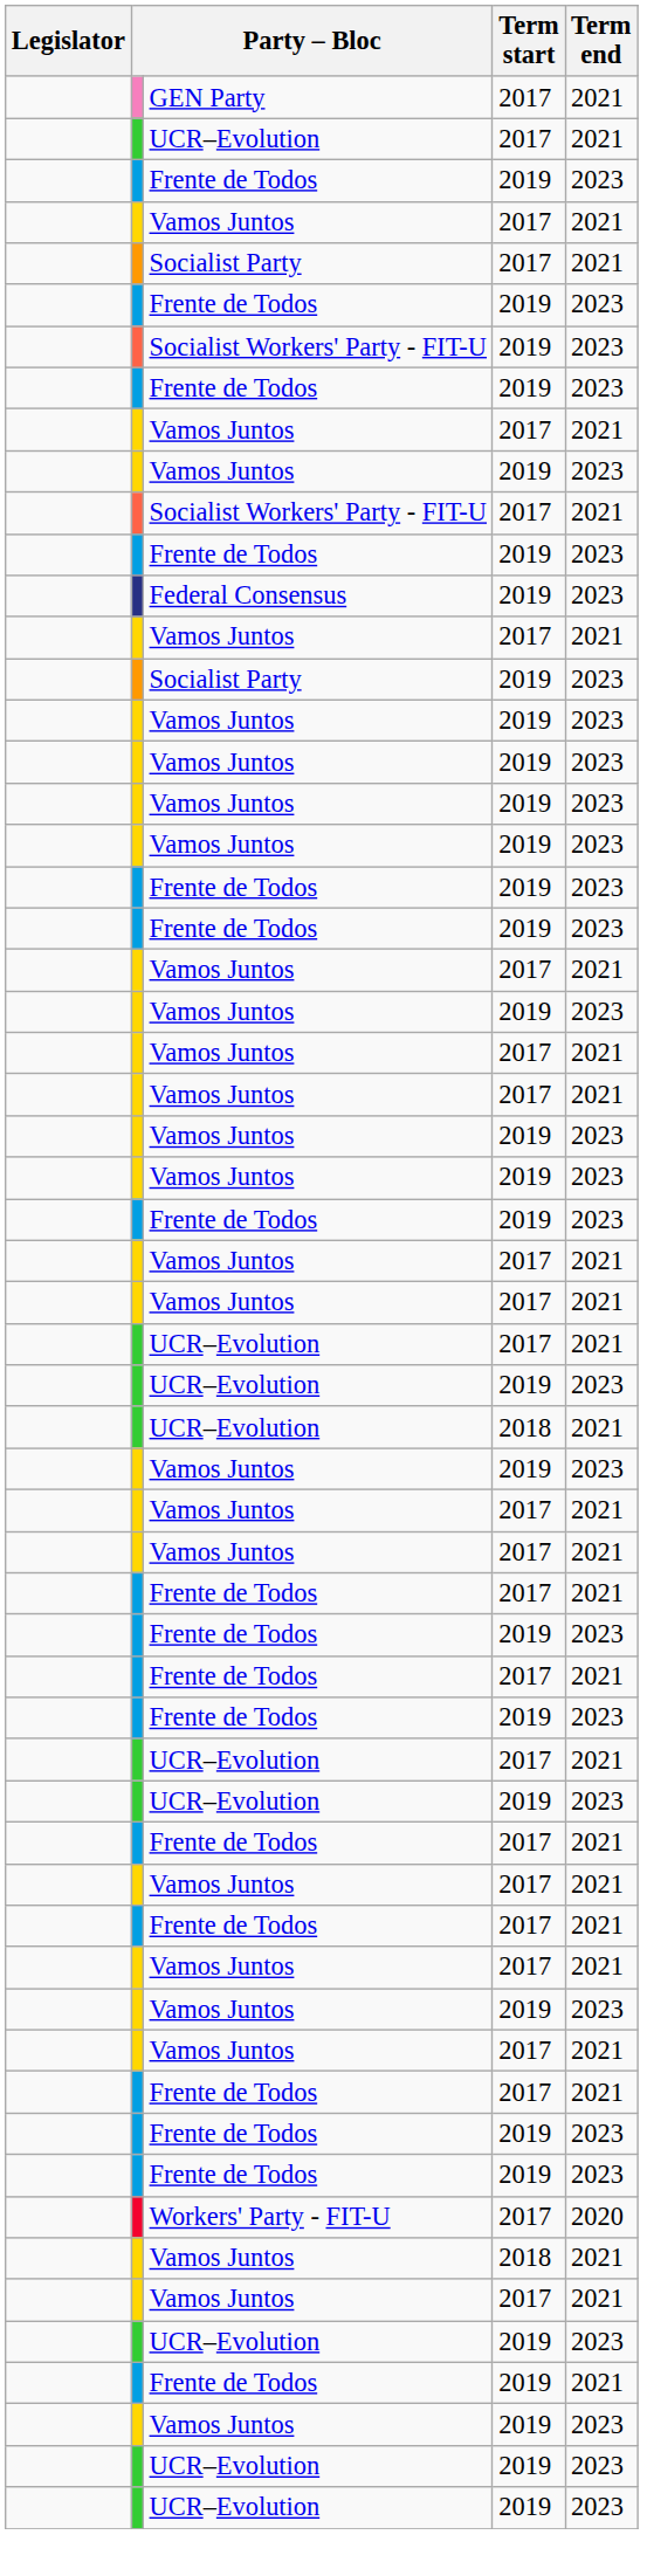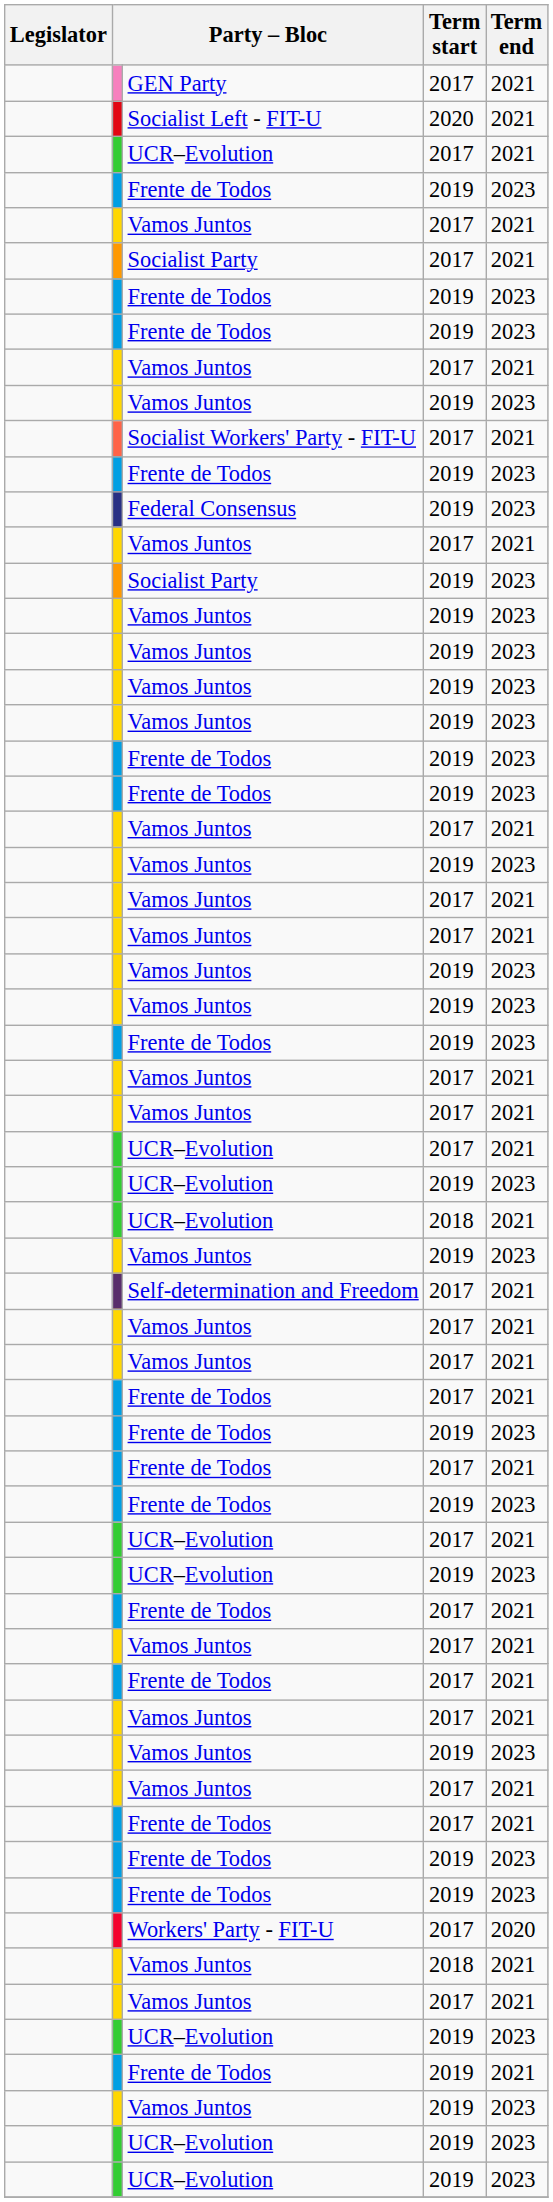+ row: Socialist Left - FIT-U | 2020 | 2021
- row: Socialist Workers' Party - FIT-U | 2019 | 2023
+ row: Self-determination and Freedom | 2017 | 2021
